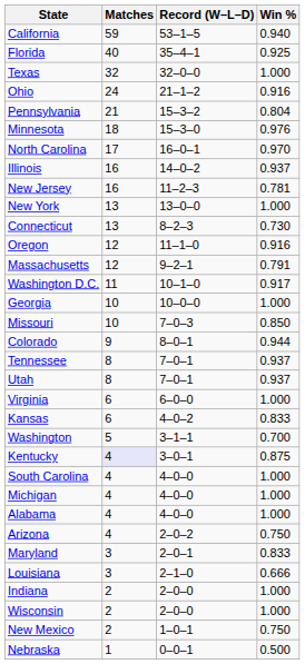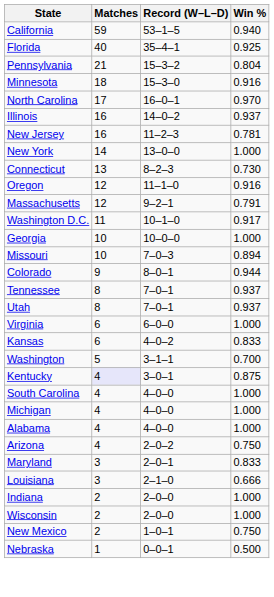- row: Texas | 32 | 32–0–0 | 1.000
- row: Ohio | 24 | 21–1–2 | 0.916
Minnesota | Win %: 0.976 -> 0.916
New York | Matches: 13 -> 14
Missouri | Win %: 0.850 -> 0.894
